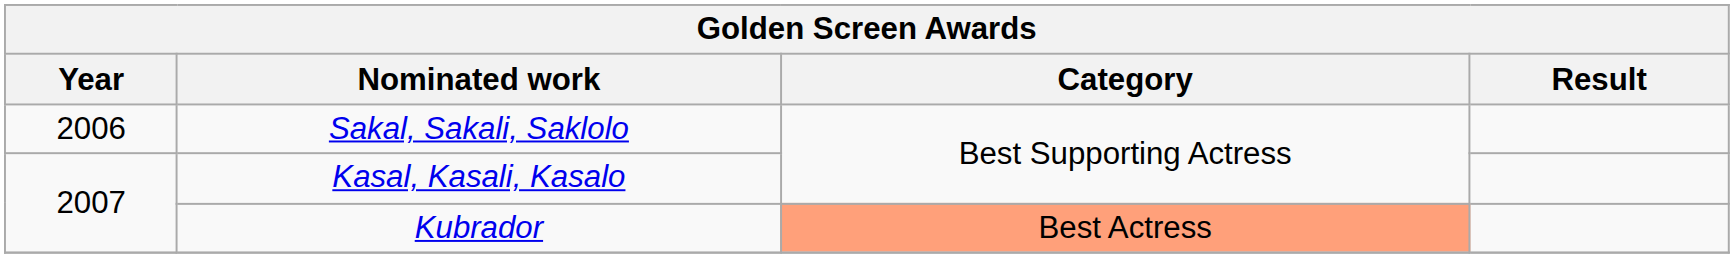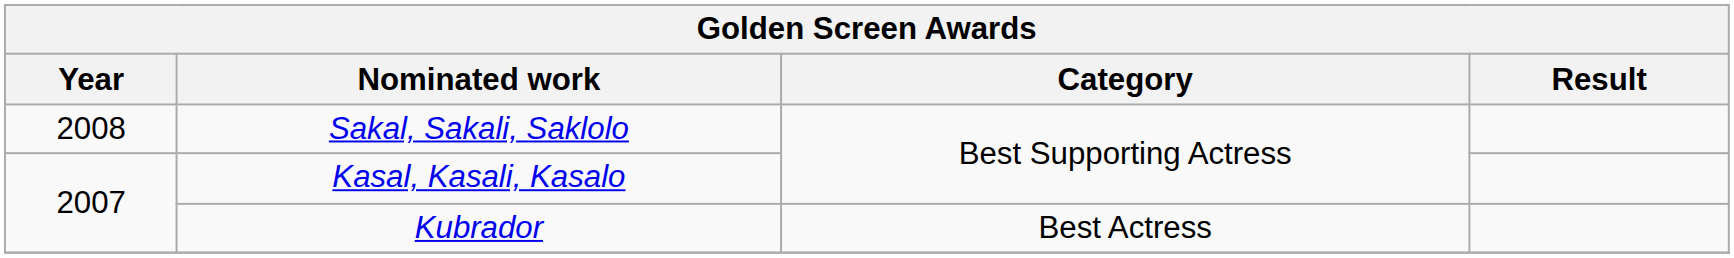Sakal, Sakali, Saklolo | Year: 2006 -> 2008
Kubrador | Category: lightsalmon background -> no background
